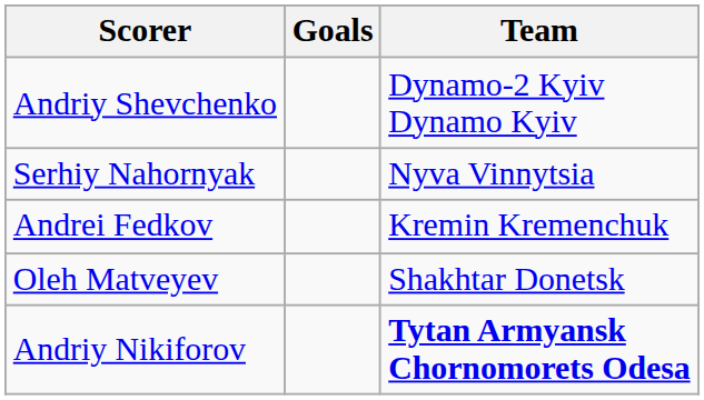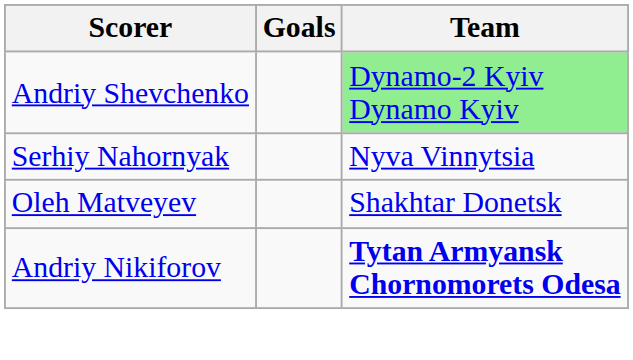Andriy Shevchenko | Team: no background -> lightgreen background
- row: Andrei Fedkov | Kremin Kremenchuk
